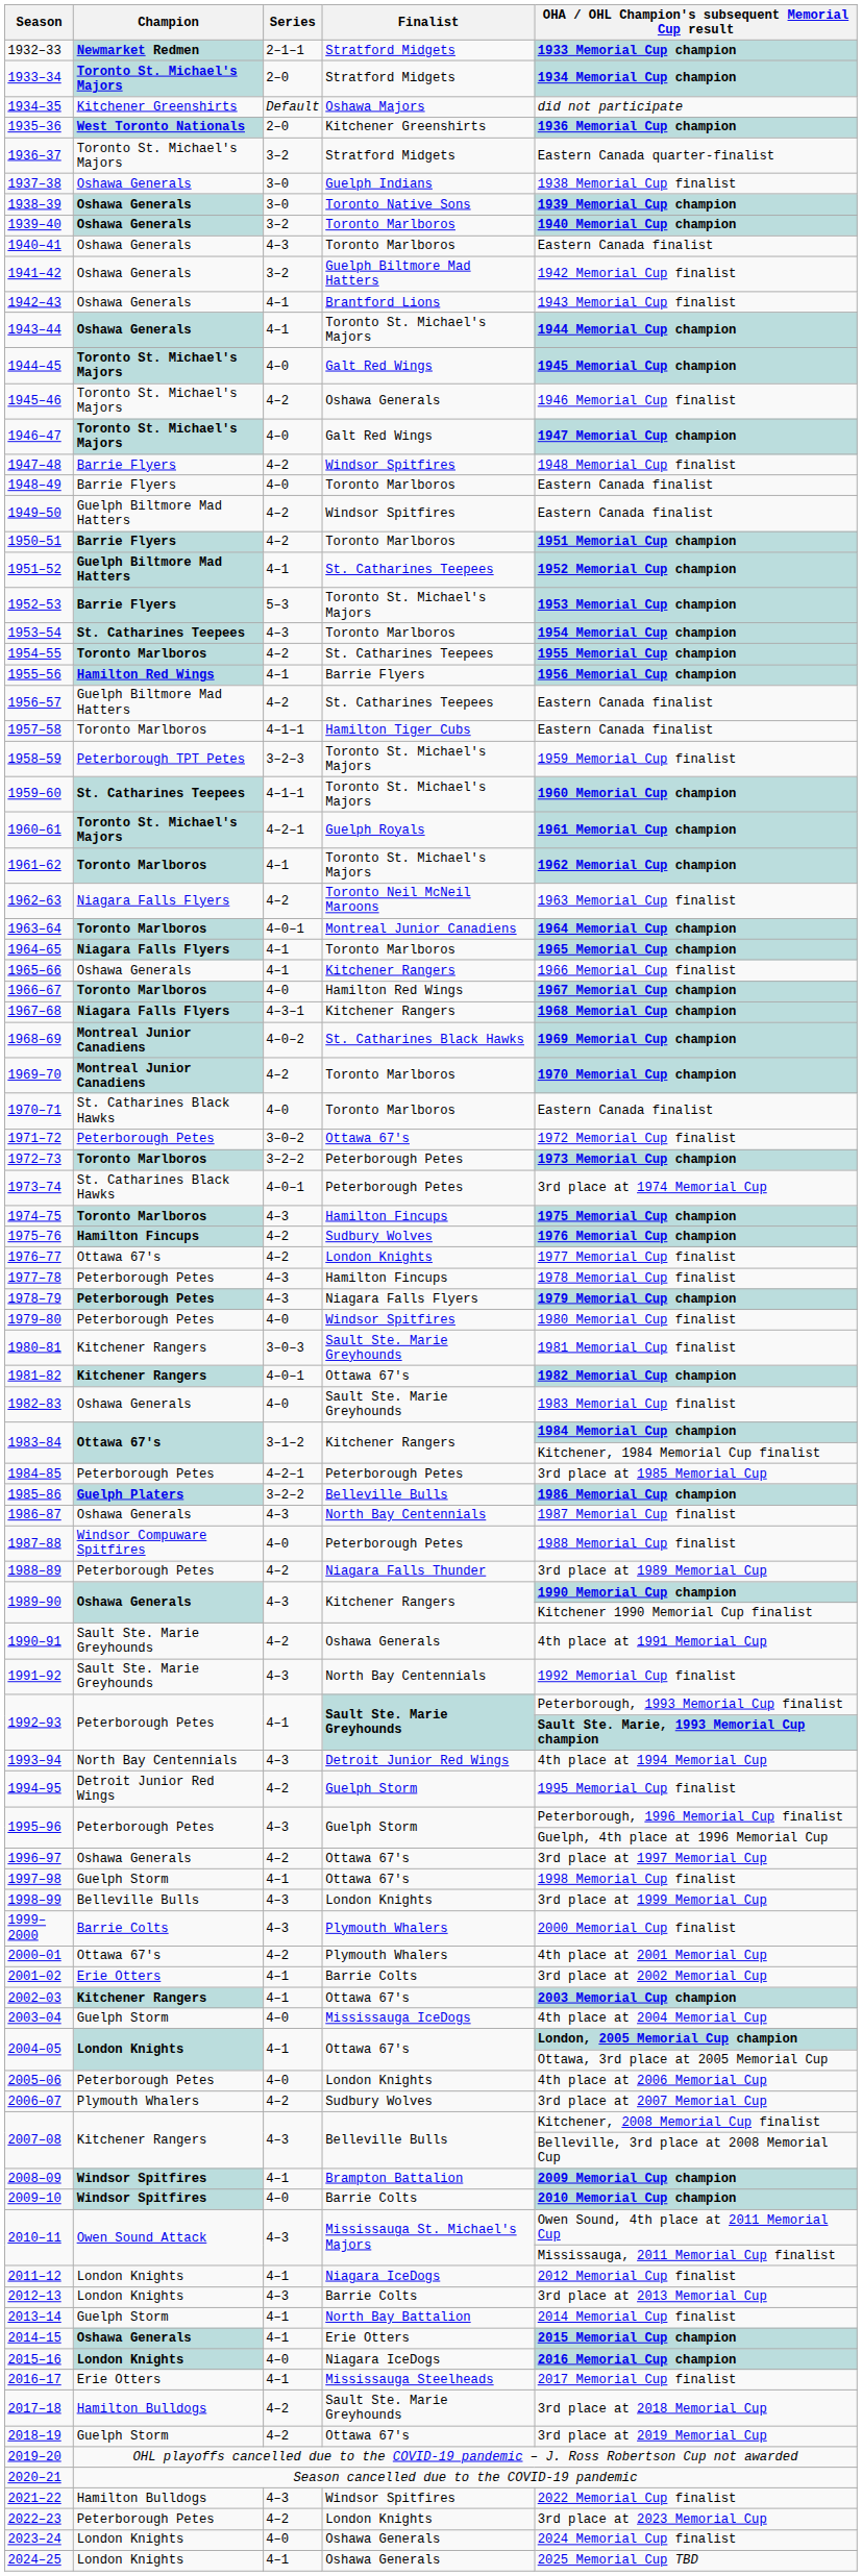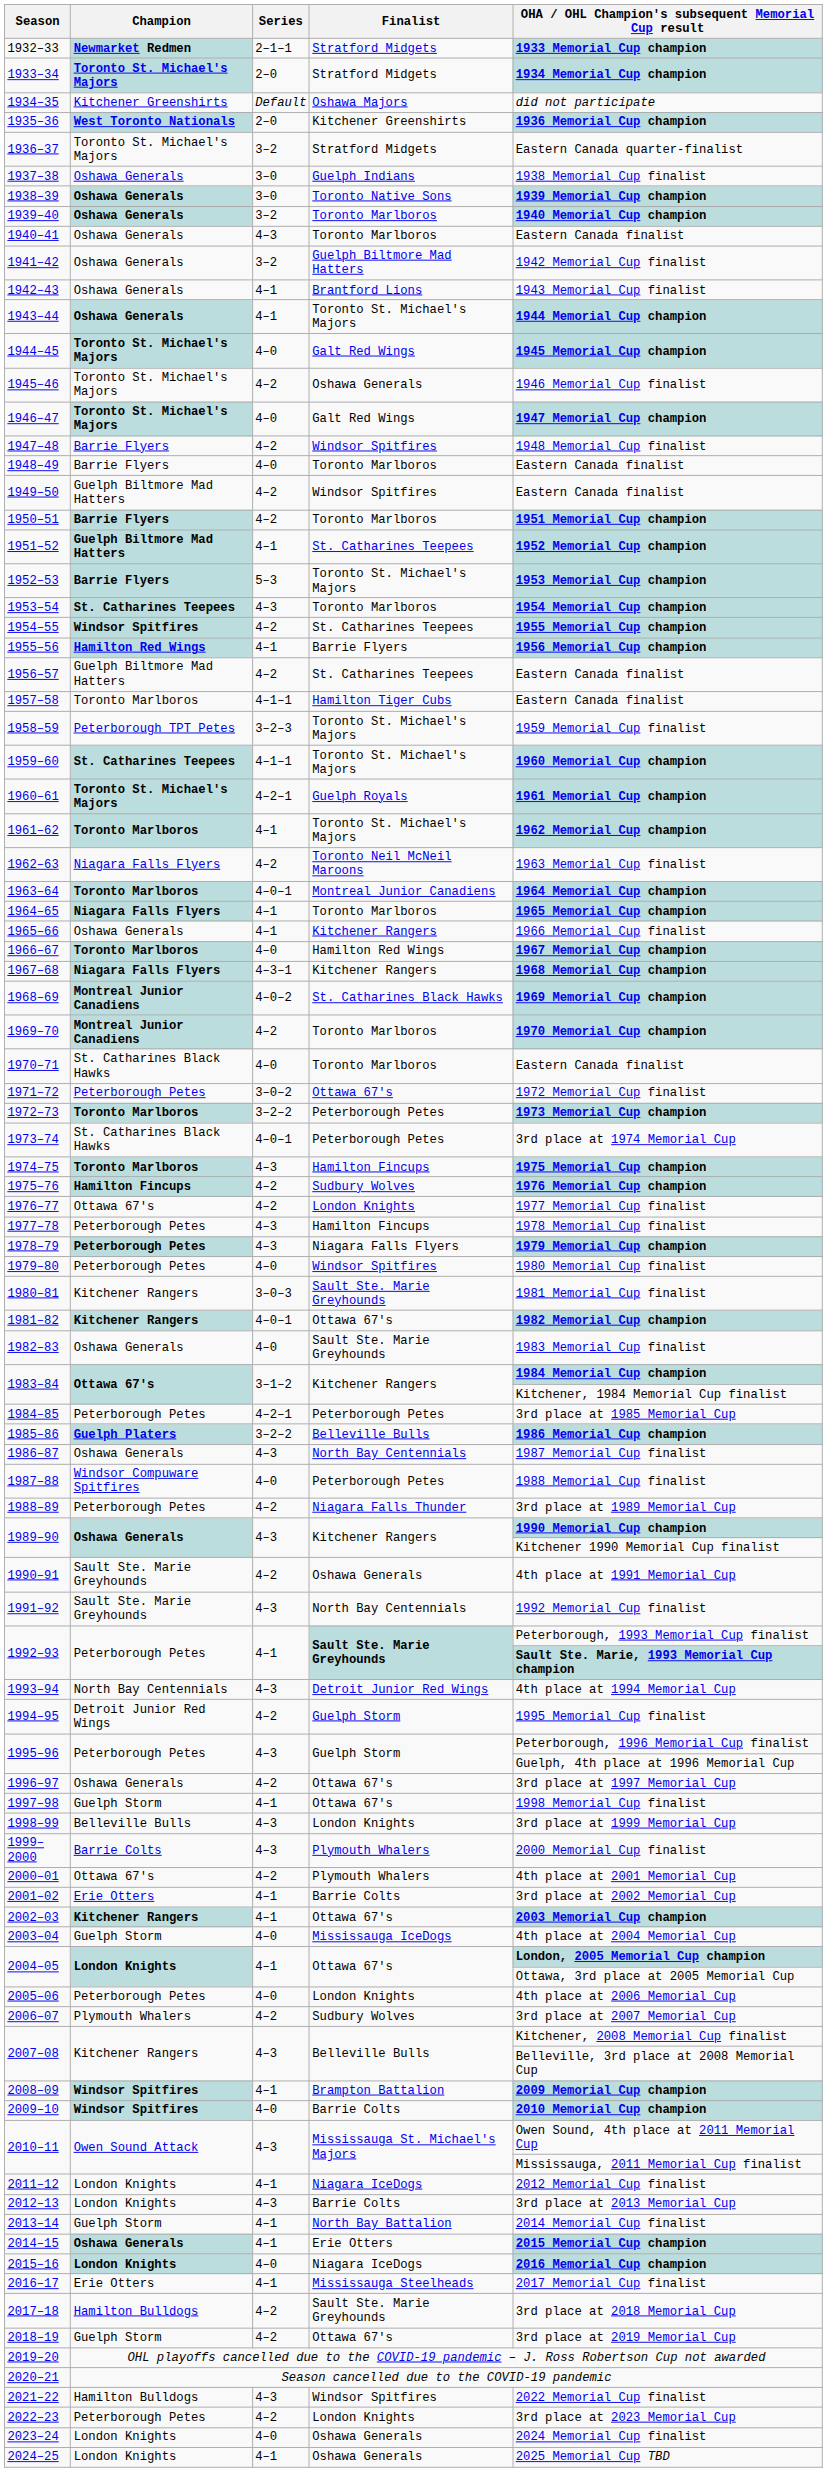1954–55 | Champion: Toronto Marlboros -> Windsor Spitfires
